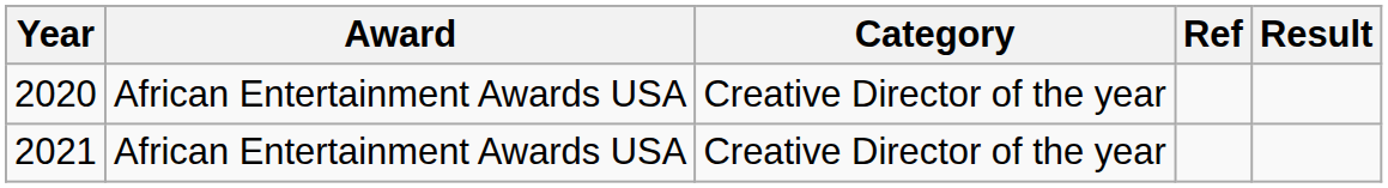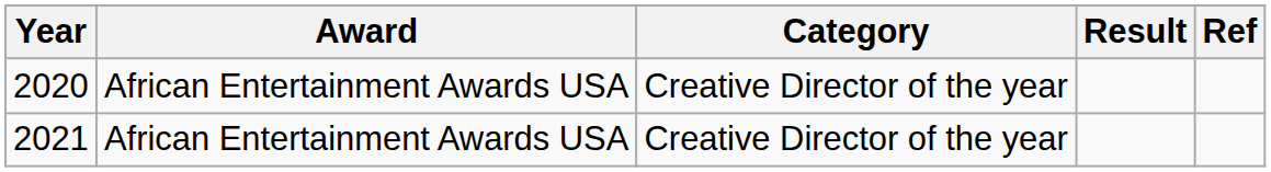columns swapped: Result <-> Ref
